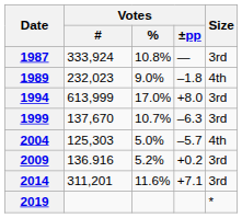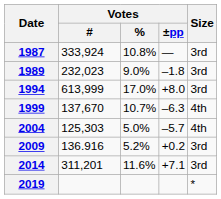1989 | Size: 4th -> 3rd
1999 | Size: 3rd -> 4th
